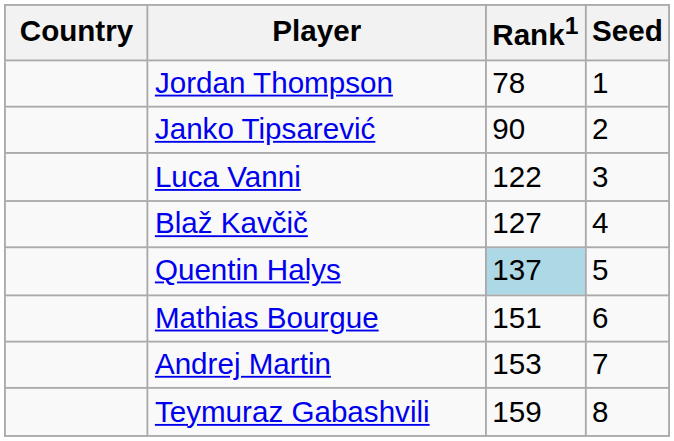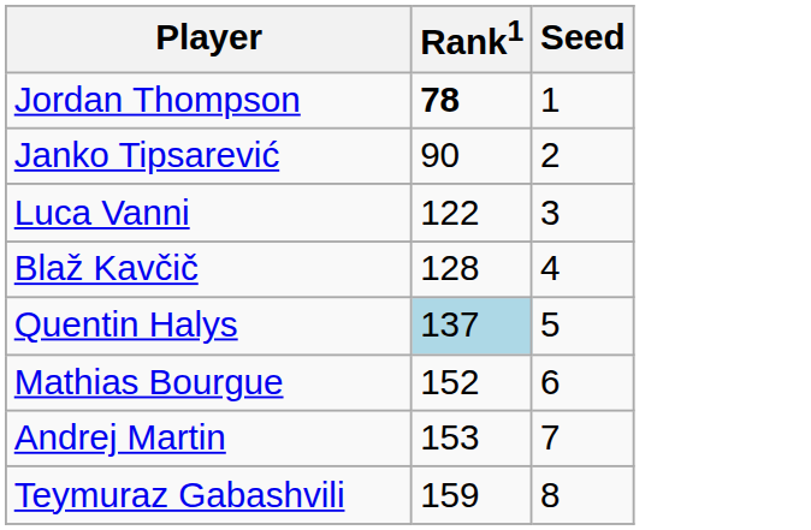- column: Country
Jordan Thompson | Rank1: normal -> bold
Blaž Kavčič | Rank1: 127 -> 128
Mathias Bourgue | Rank1: 151 -> 152
